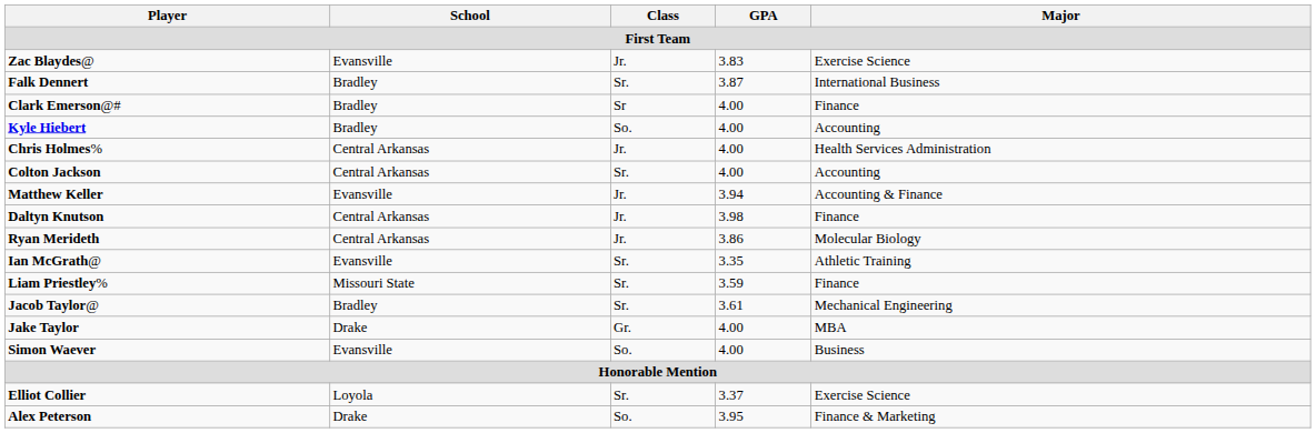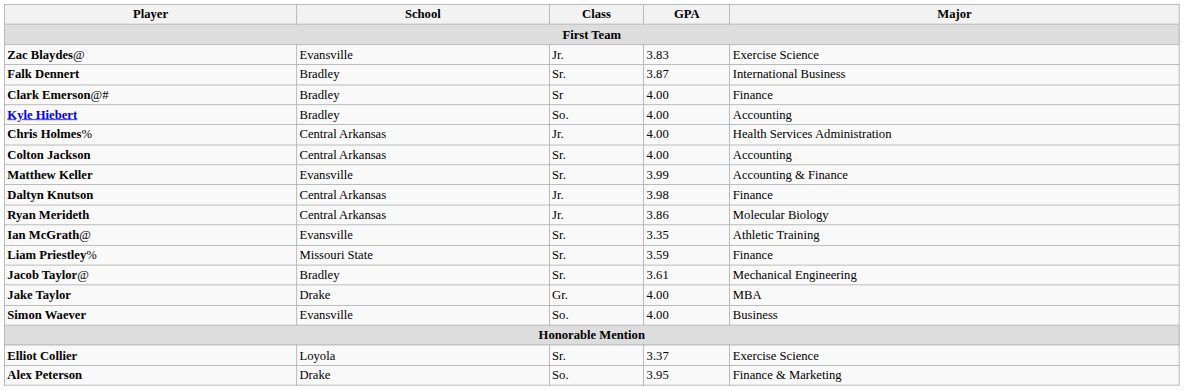Matthew Keller | Class: Jr. -> Sr.
Matthew Keller | GPA: 3.94 -> 3.99
